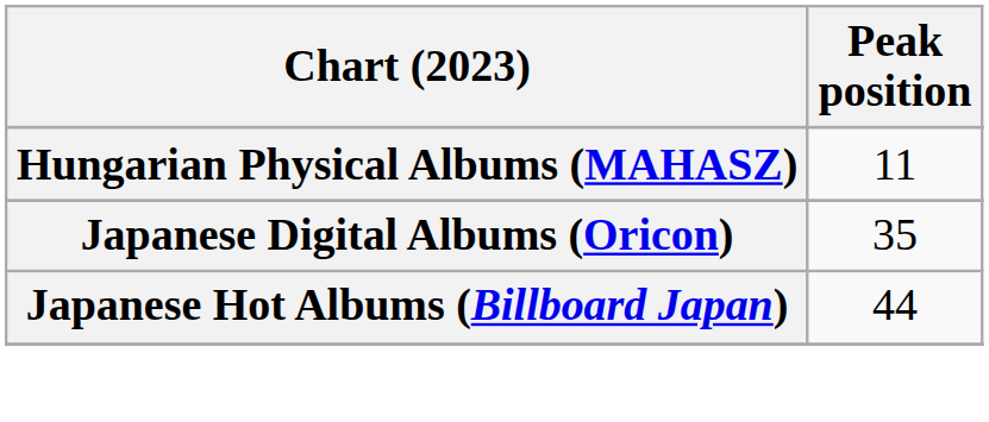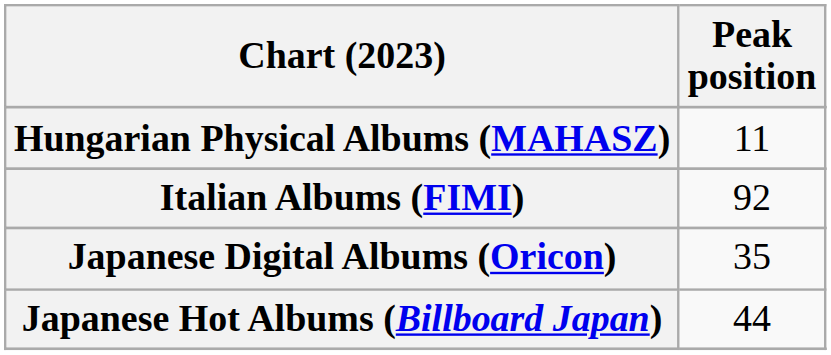+ row: Italian Albums (FIMI) | 92
